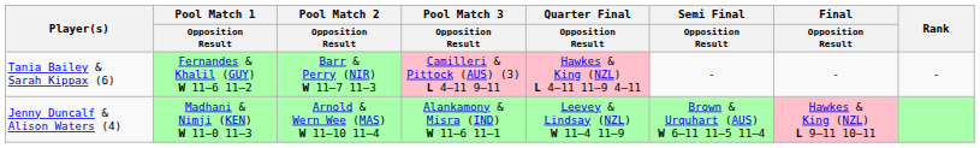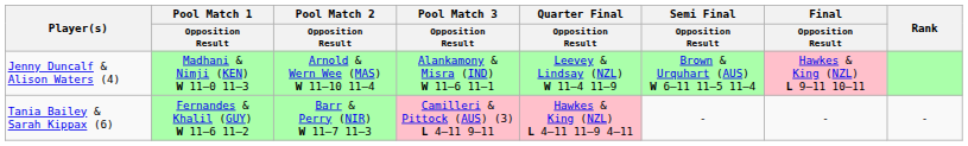rows swapped: Jenny Duncalf & Alison Waters (4) <-> Tania Bailey & Sarah Kippax (6)
